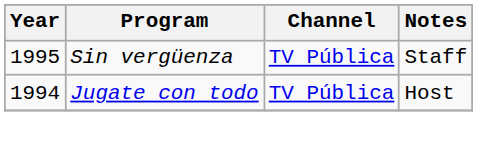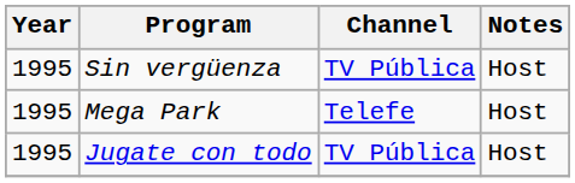Sin vergüenza | Notes: Staff -> Host
+ row: 1995 | Mega Park | Telefe | Host
Jugate con todo | Year: 1994 -> 1995
